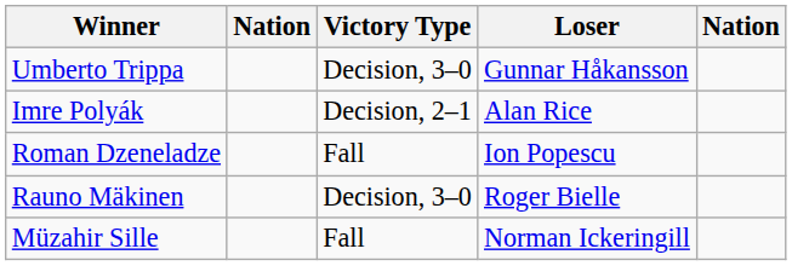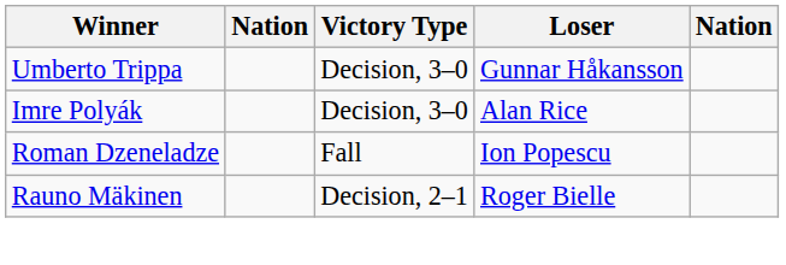Imre Polyák | Victory Type: Decision, 2–1 -> Decision, 3–0
Rauno Mäkinen | Victory Type: Decision, 3–0 -> Decision, 2–1
- row: Müzahir Sille | Fall | Norman Ickeringill
